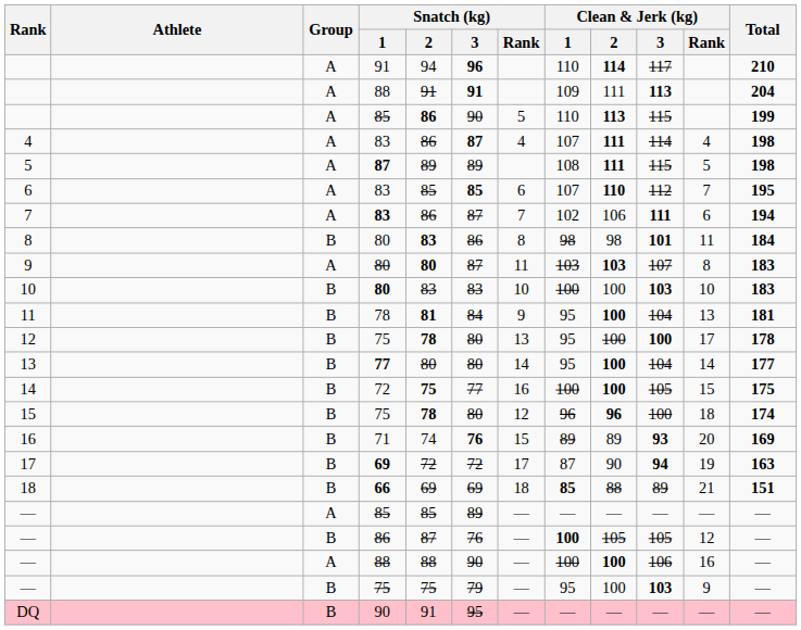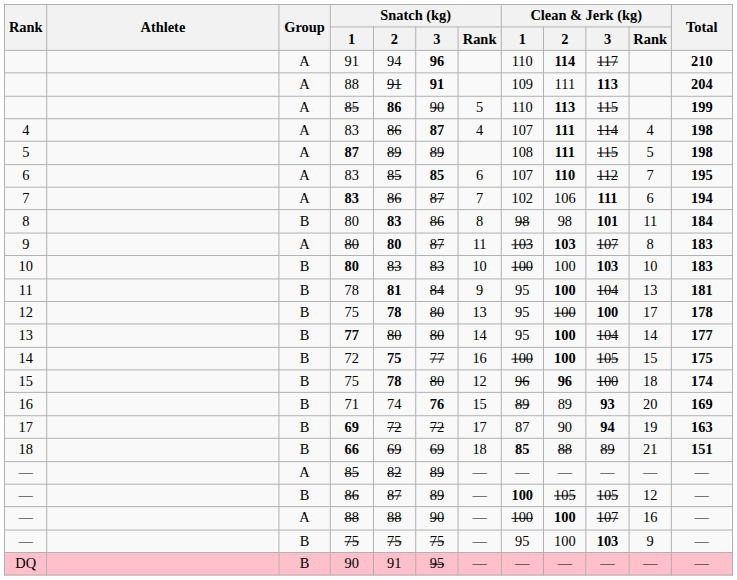— / 85 | Snatch (kg) / 2: 85 -> 82
— / 86 | Snatch (kg) / 3: 76 -> 89
— / 88 | Clean & Jerk (kg) / 3: 106 -> 107
— / 75 | Snatch (kg) / 3: 79 -> 75
